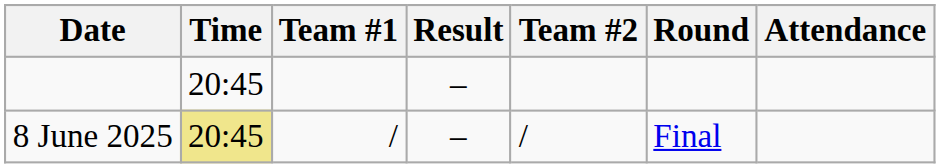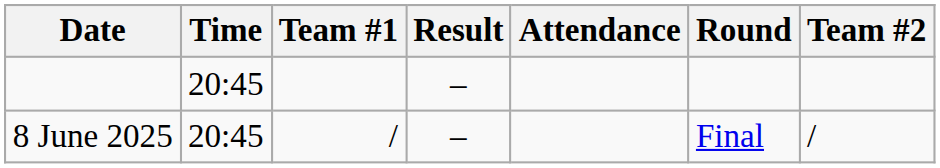columns swapped: Team #2 <-> Attendance
8 June 2025 | Time: khaki background -> no background
